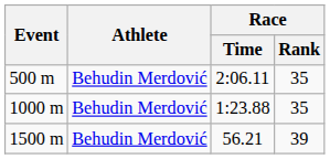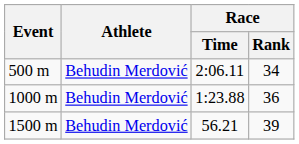500 m | Race / Rank: 35 -> 34
1000 m | Race / Rank: 35 -> 36
